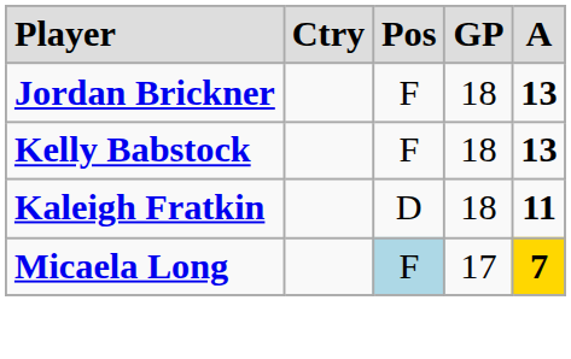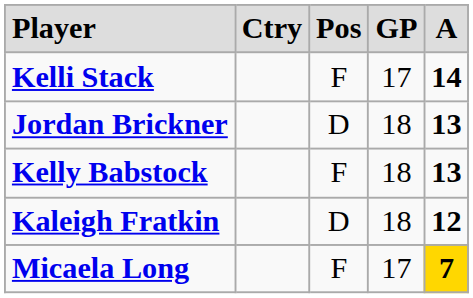+ row: Kelli Stack | F | 17 | 14
Jordan Brickner | column 3: F -> D
Kaleigh Fratkin | column 5: 11 -> 12
Micaela Long | column 3: lightblue background -> no background
